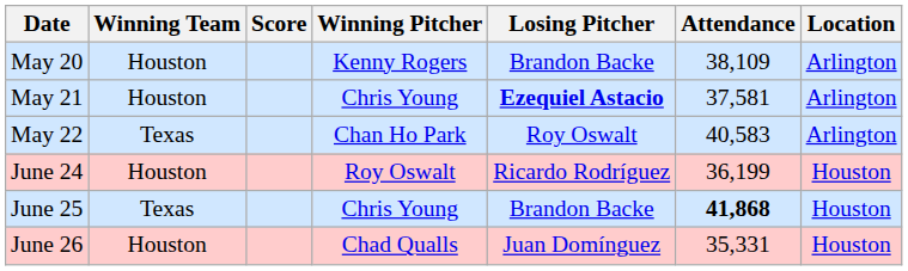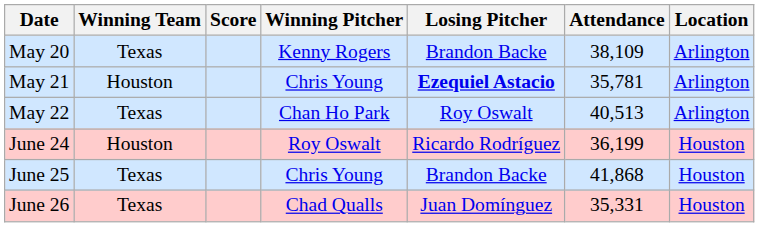May 20 | Winning Team: Houston -> Texas
May 21 | Attendance: 37,581 -> 35,781
May 22 | Attendance: 40,583 -> 40,513
June 25 | Attendance: bold -> normal
June 26 | Winning Team: Houston -> Texas
